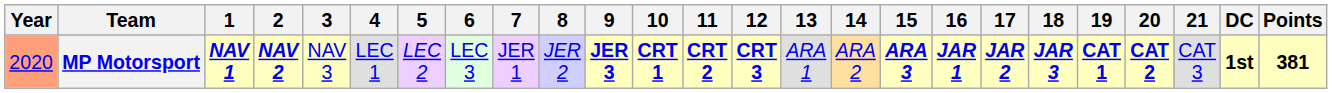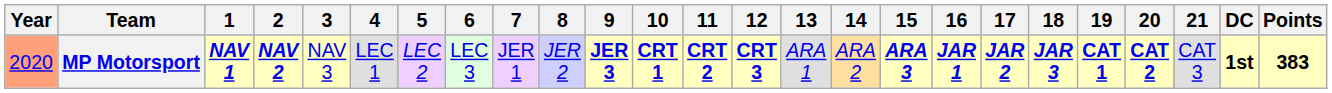MP Motorsport | Points: 381 -> 383
